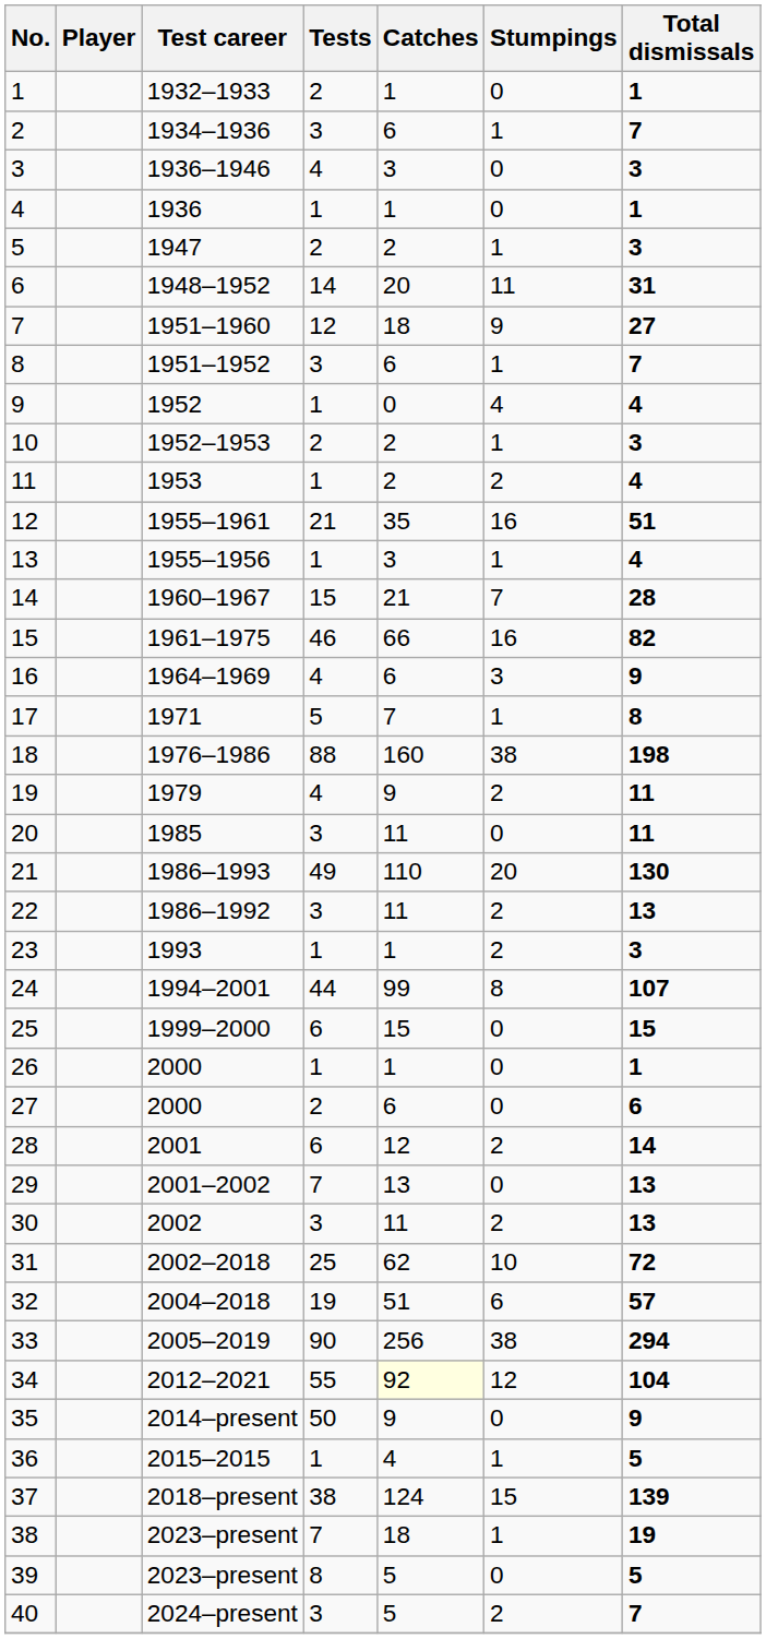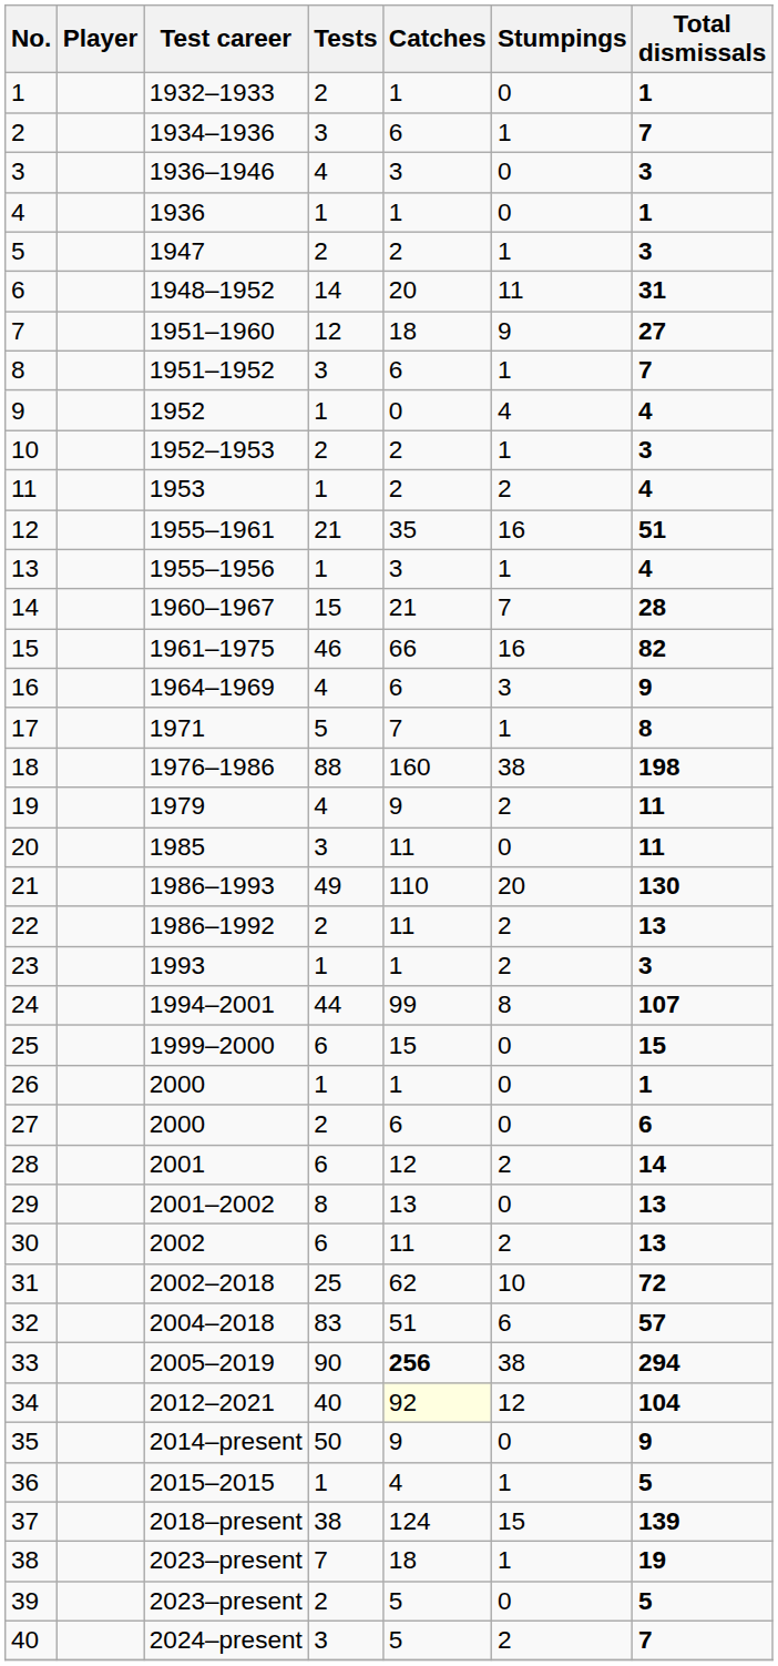22 | Tests: 3 -> 2
29 | Tests: 7 -> 8
30 | Tests: 3 -> 6
32 | Tests: 19 -> 83
33 | Catches: normal -> bold
34 | Tests: 55 -> 40
39 | Tests: 8 -> 2
